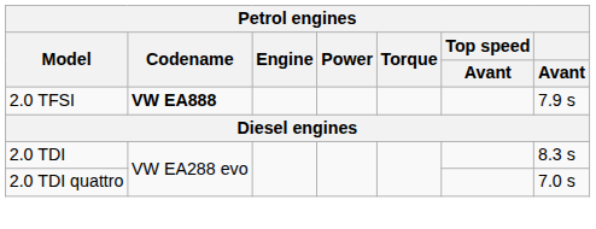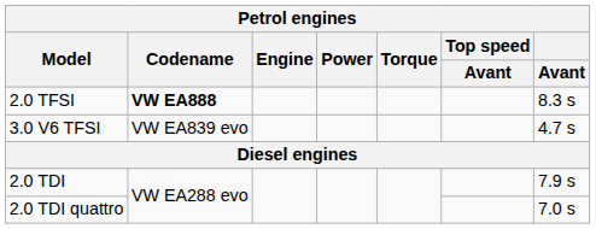2.0 TFSI | Avant: 7.9 s -> 8.3 s
+ row: 3.0 V6 TFSI | VW EA839 evo | 4.7 s
2.0 TDI | Avant: 8.3 s -> 7.9 s
